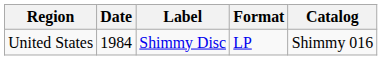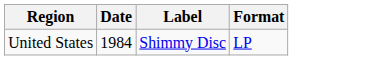- column: Catalog | Shimmy 016
